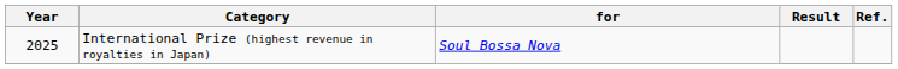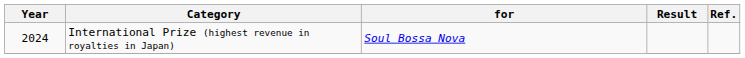International Prize (highest revenue in royalties in Japan) | Year: 2025 -> 2024
